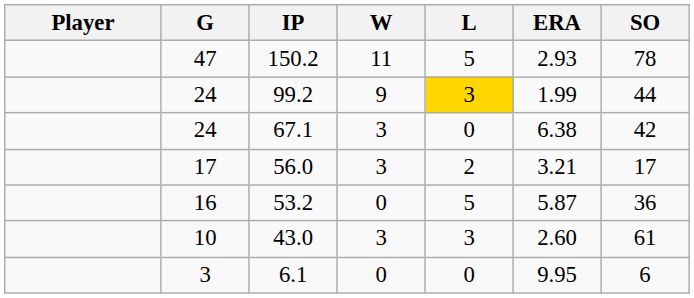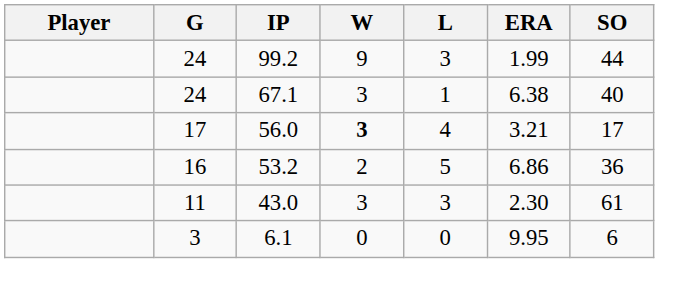- row: 47 | 150.2 | 11 | 5 | 2.93 | 78
99.2 | L: gold background -> no background
67.1 | L: 0 -> 1
67.1 | SO: 42 -> 40
56.0 | W: normal -> bold
56.0 | L: 2 -> 4
53.2 | W: 0 -> 2
53.2 | ERA: 5.87 -> 6.86
43.0 | G: 10 -> 11
43.0 | ERA: 2.60 -> 2.30
